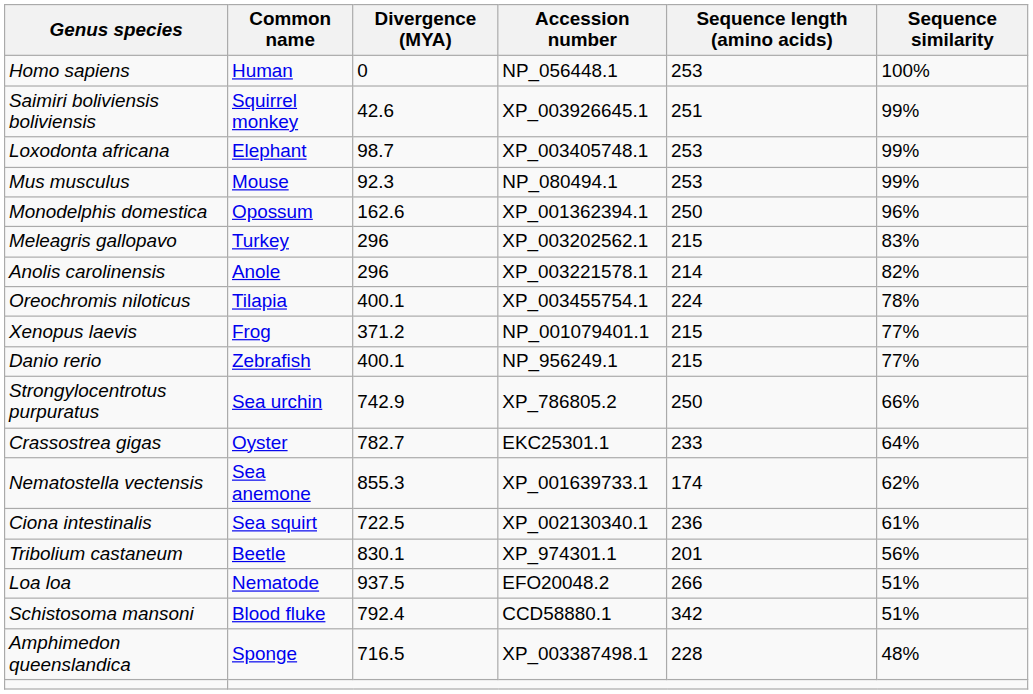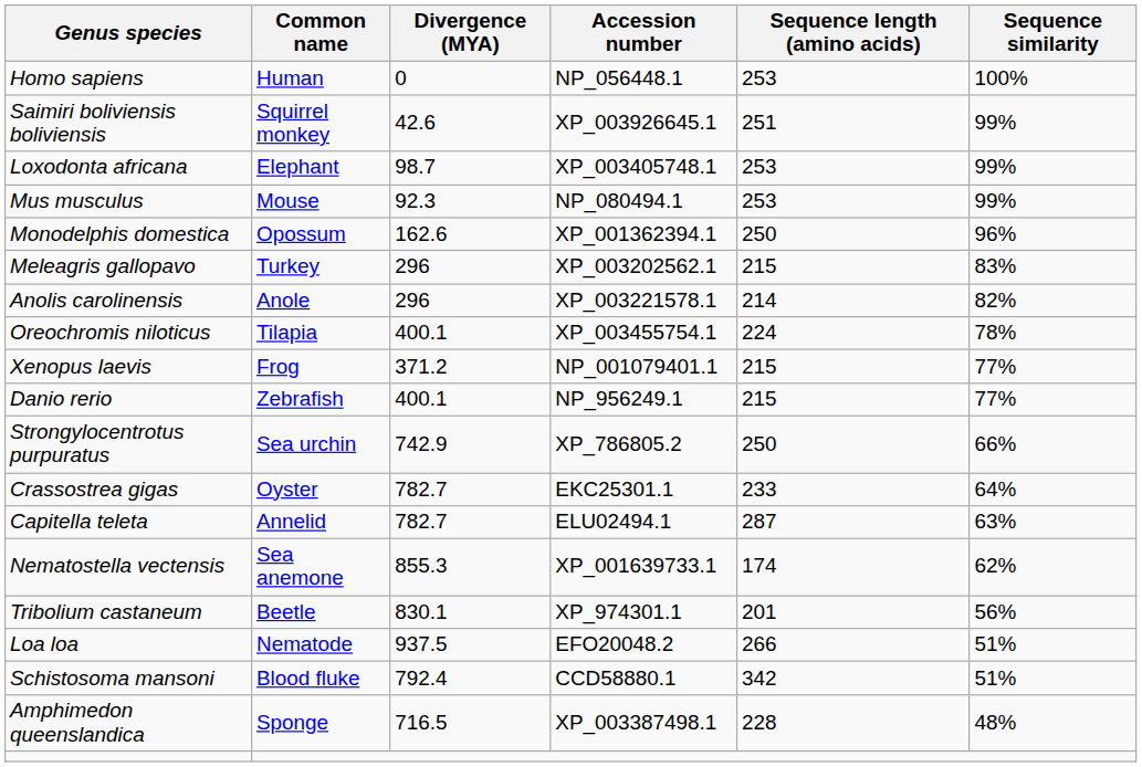+ row: Capitella teleta | Annelid | 782.7 | ELU02494.1 | 287 | 63%
- row: Ciona intestinalis | Sea squirt | 722.5 | XP_002130340.1 | 236 | 61%
